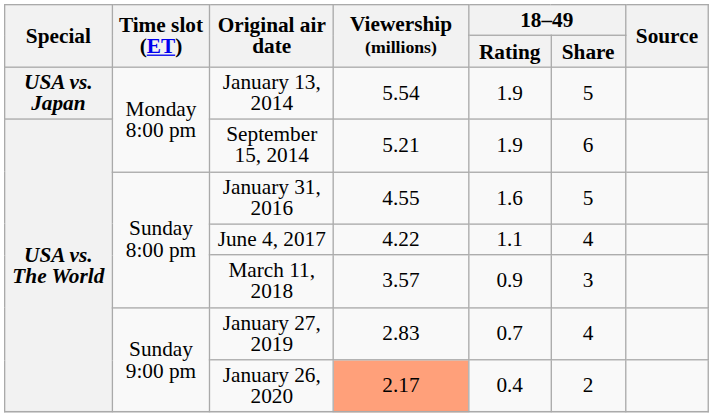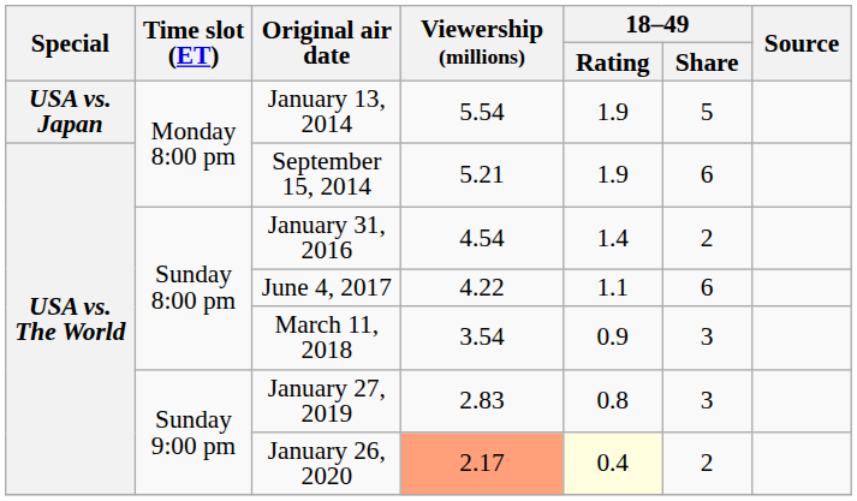January 31, 2016 | Viewership (millions): 4.55 -> 4.54
January 31, 2016 | 18–49 / Rating: 1.6 -> 1.4
January 31, 2016 | 18–49 / Share: 5 -> 2
June 4, 2017 | 18–49 / Share: 4 -> 6
March 11, 2018 | Viewership (millions): 3.57 -> 3.54
January 27, 2019 | 18–49 / Rating: 0.7 -> 0.8
January 27, 2019 | 18–49 / Share: 4 -> 3
January 26, 2020 | 18–49 / Rating: no background -> lightyellow background
